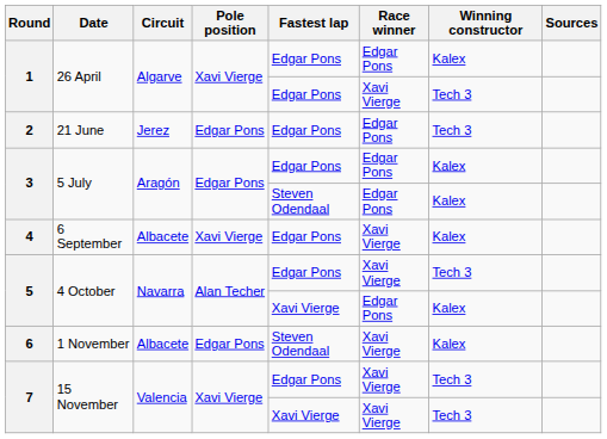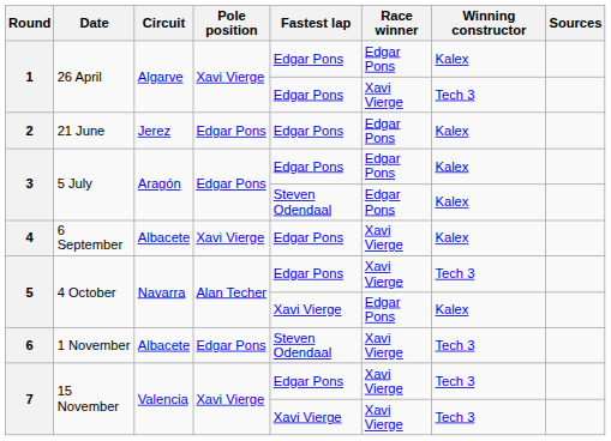2 | Winning constructor: Tech 3 -> Kalex
6 | Winning constructor: Kalex -> Tech 3
